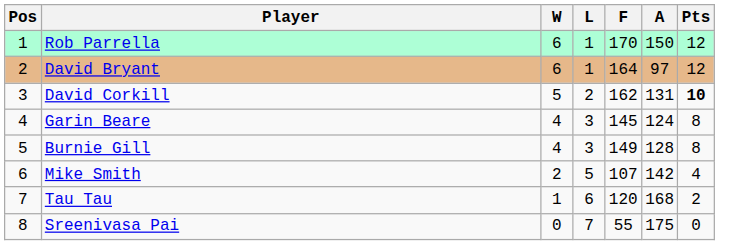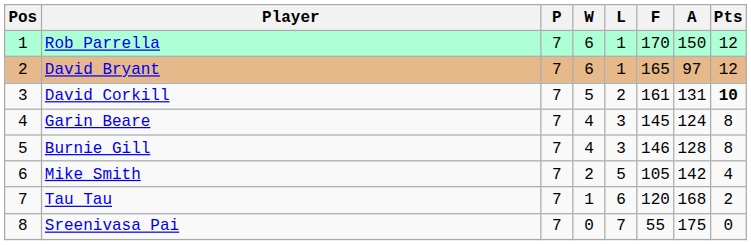+ column: P | 7 | 7 | 7 | 7 | 7 | 7 | 7 | 7
David Bryant | F: 164 -> 165
David Corkill | F: 162 -> 161
Burnie Gill | F: 149 -> 146
Mike Smith | F: 107 -> 105
